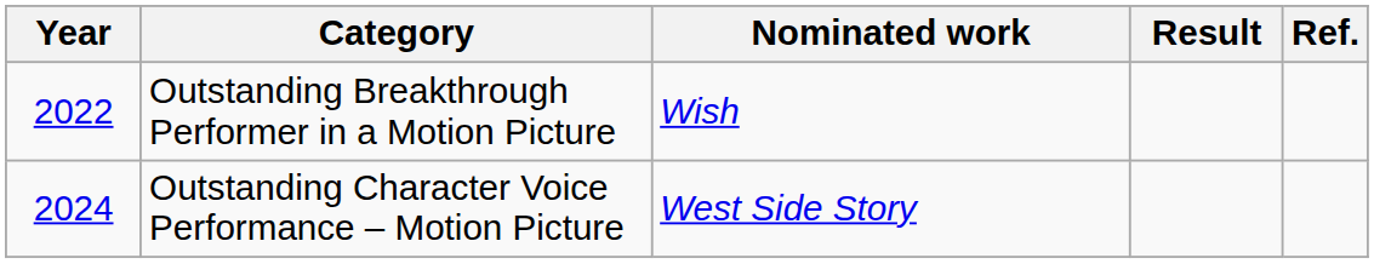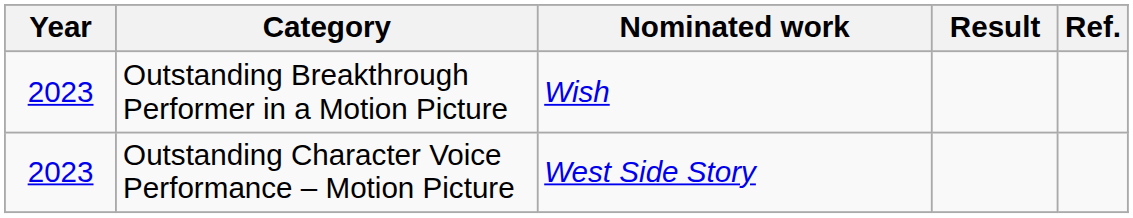Outstanding Breakthrough Performer in a Motion Picture | Year: 2022 -> 2023
Outstanding Character Voice Performance – Motion Picture | Year: 2024 -> 2023
